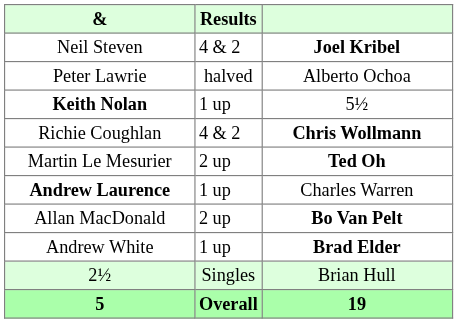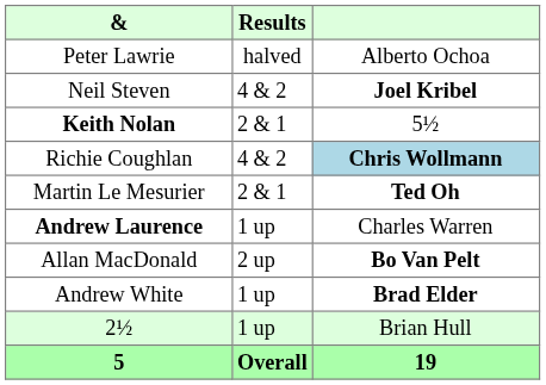rows swapped: Peter Lawrie <-> Neil Steven
Keith Nolan | Results: 1 up -> 2 & 1
Richie Coughlan | column 3: no background -> lightblue background
Martin Le Mesurier | Results: 2 up -> 2 & 1
2½ | Results: Singles -> 1 up
